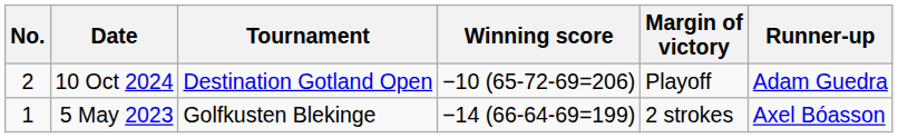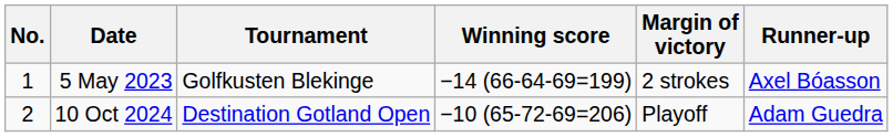rows swapped: 5 May 2023 <-> 10 Oct 2024
